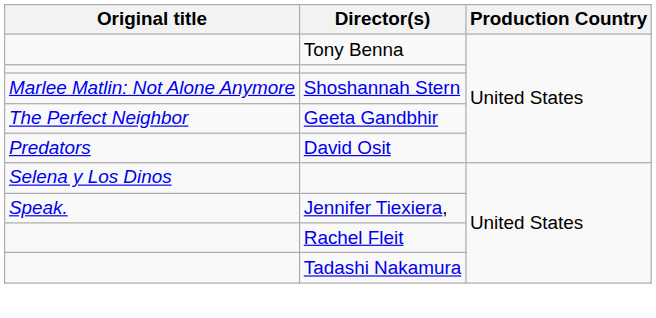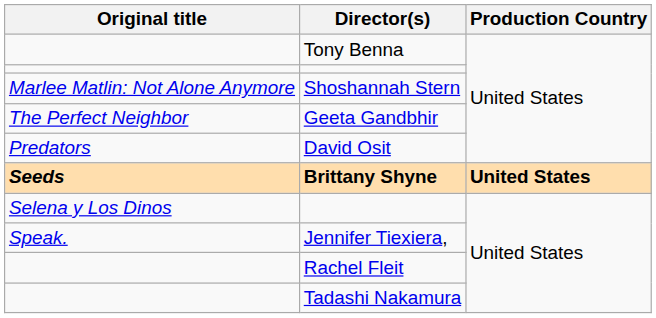+ row: Seeds | Brittany Shyne | United States
